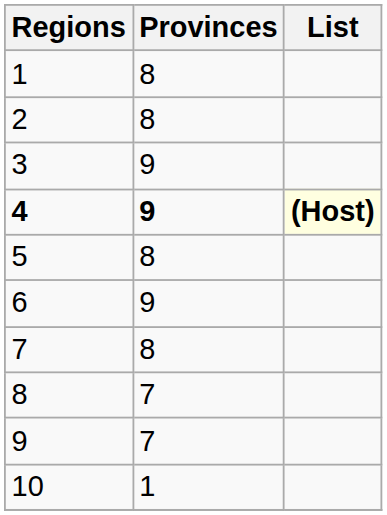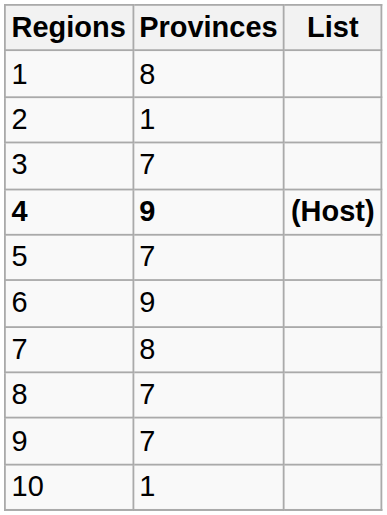2 | Provinces: 8 -> 1
3 | Provinces: 9 -> 7
4 | List: lightyellow background -> no background
5 | Provinces: 8 -> 7
